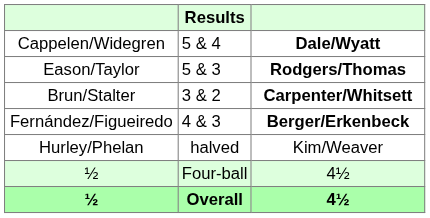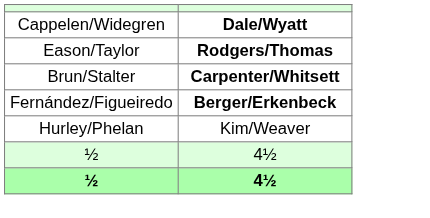- column: Results | 5 & 4 | 5 & 3 | 3 & 2 | 4 & 3 | halved | Four-ball | Overall
